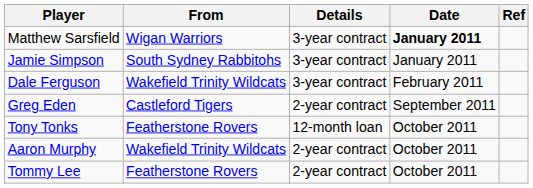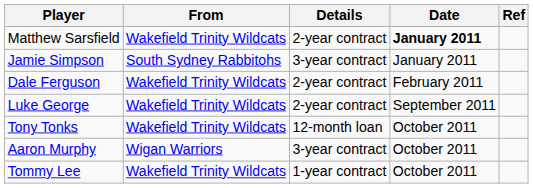Matthew Sarsfield | From: Wigan Warriors -> Wakefield Trinity Wildcats
Matthew Sarsfield | Details: 3-year contract -> 2-year contract
Dale Ferguson | Details: 3-year contract -> 2-year contract
- row: Greg Eden | Castleford Tigers | 2-year contract | September 2011
+ row: Luke George | Wakefield Trinity Wildcats | 2-year contract | September 2011
Tony Tonks | From: Featherstone Rovers -> Wakefield Trinity Wildcats
Aaron Murphy | From: Wakefield Trinity Wildcats -> Wigan Warriors
Aaron Murphy | Details: 2-year contract -> 3-year contract
Tommy Lee | From: Featherstone Rovers -> Wakefield Trinity Wildcats
Tommy Lee | Details: 2-year contract -> 1-year contract
